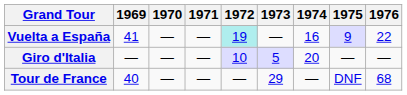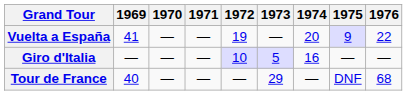Vuelta a España | 1972: paleturquoise background -> no background
Vuelta a España | 1974: 16 -> 20
Giro d'Italia | 1974: 20 -> 16
